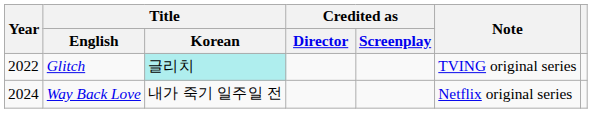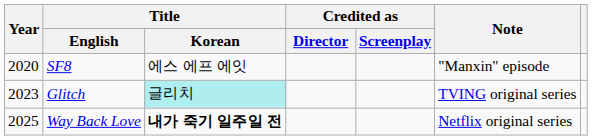+ row: 2020 | SF8 | 에스 에프 에잇 | "Manxin" episode
Glitch | Year: 2022 -> 2023
Way Back Love | Year: 2024 -> 2025
Way Back Love | Title / Korean: normal -> bold
